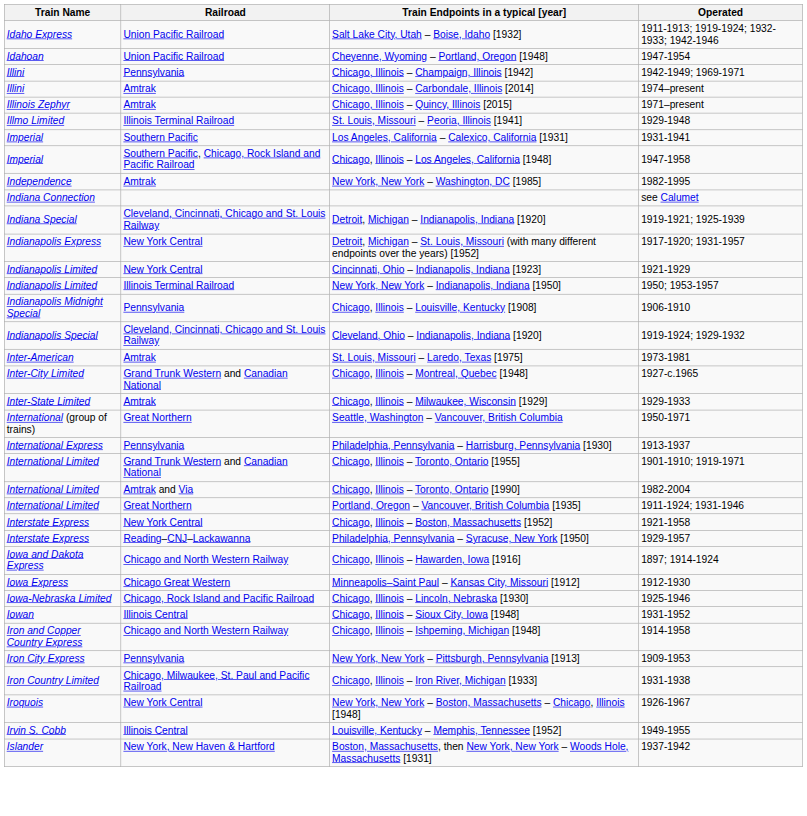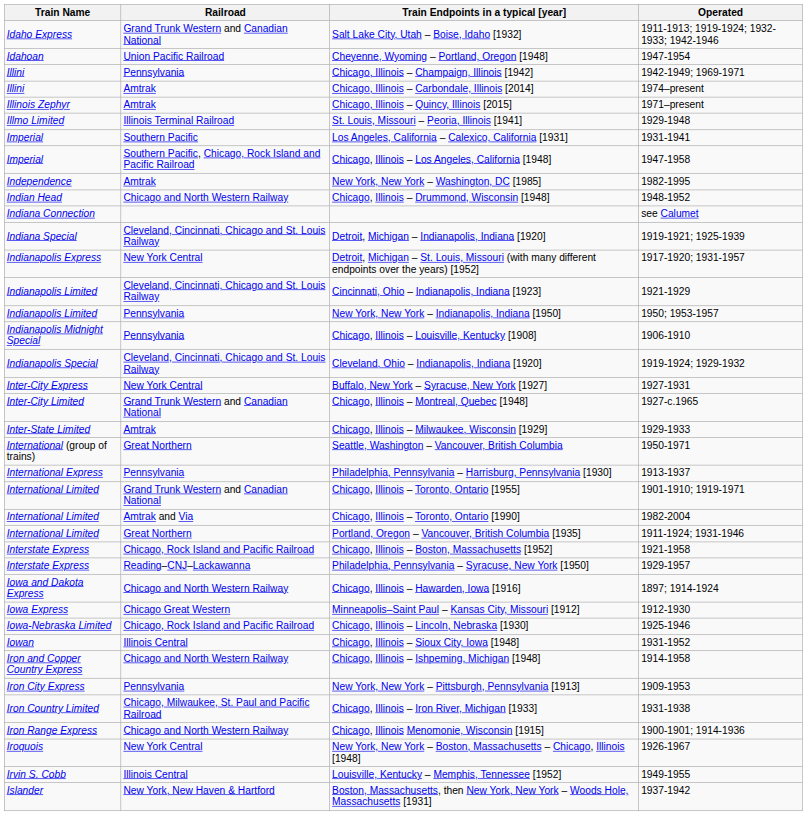Salt Lake City, Utah – Boise, Idaho [1932] | Railroad: Union Pacific Railroad -> Grand Trunk Western and Canadian National
+ row: Indian Head | Chicago and North Western Railway | Chicago, Illinois – Drummond, Wisconsin [1948] | 1948-1952
Cincinnati, Ohio – Indianapolis, Indiana [1923] | Railroad: New York Central -> Cleveland, Cincinnati, Chicago and St. Louis Railway
New York, New York – Indianapolis, Indiana [1950] | Railroad: Illinois Terminal Railroad -> Pennsylvania
- row: Inter-American | Amtrak | St. Louis, Missouri – Laredo, Texas [1975] | 1973-1981
+ row: Inter-City Express | New York Central | Buffalo, New York – Syracuse, New York [1927] | 1927-1931
Chicago, Illinois – Boston, Massachusetts [1952] | Railroad: New York Central -> Chicago, Rock Island and Pacific Railroad
+ row: Iron Range Express | Chicago and North Western Railway | Chicago, Illinois Menomonie, Wisconsin [1915] | 1900-1901; 1914-1936
